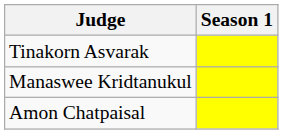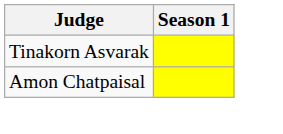- row: Manaswee Kridtanukul
